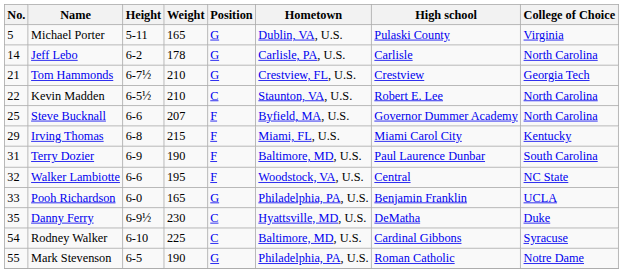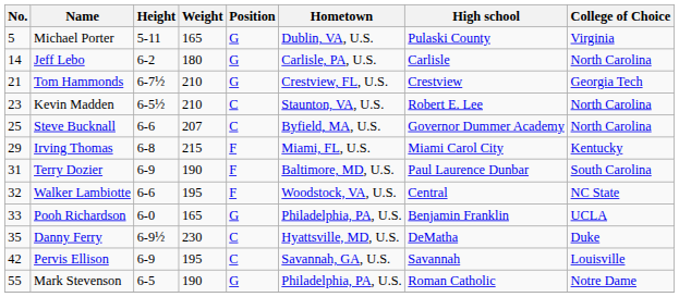Jeff Lebo | Weight: 178 -> 180
Kevin Madden | No.: 22 -> 23
Steve Bucknall | Position: F -> C
+ row: 42 | Pervis Ellison | 6-9 | 195 | C | Savannah, GA, U.S. | Savannah | Louisville
- row: 54 | Rodney Walker | 6-10 | 225 | C | Baltimore, MD, U.S. | Cardinal Gibbons | Syracuse
